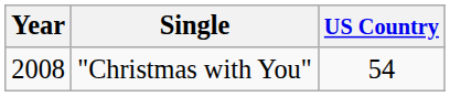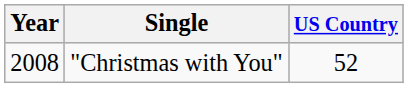"Christmas with You" | US Country: 54 -> 52
